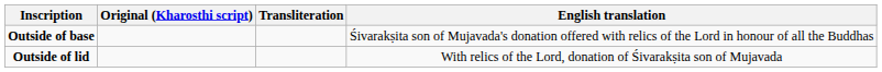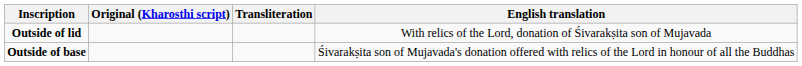rows swapped: Outside of lid <-> Outside of base
